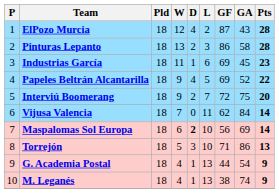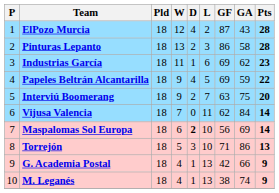Industrias García | GA: 45 -> 62
Papeles Beltrán Alcantarilla | GA: 52 -> 59
Interviú Boomerang | GF: 72 -> 63
G. Academia Postal | GF: 44 -> 42
G. Academia Postal | GA: 54 -> 66
